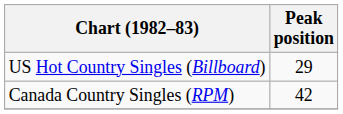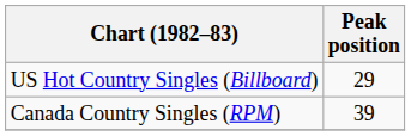Canada Country Singles (RPM) | Peak position: 42 -> 39
